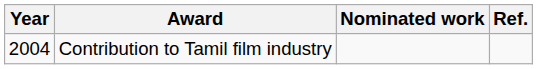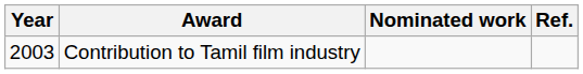Contribution to Tamil film industry | Year: 2004 -> 2003
